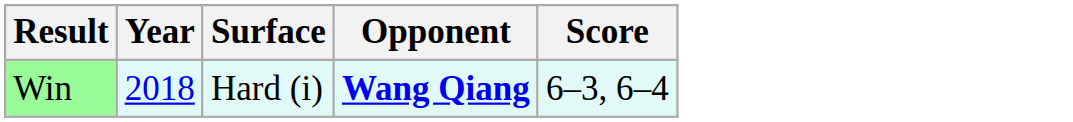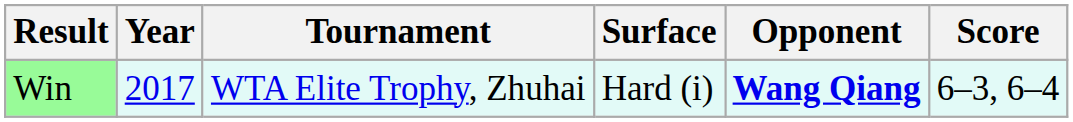+ column: Tournament | WTA Elite Trophy, Zhuhai
Win | Year: 2018 -> 2017
